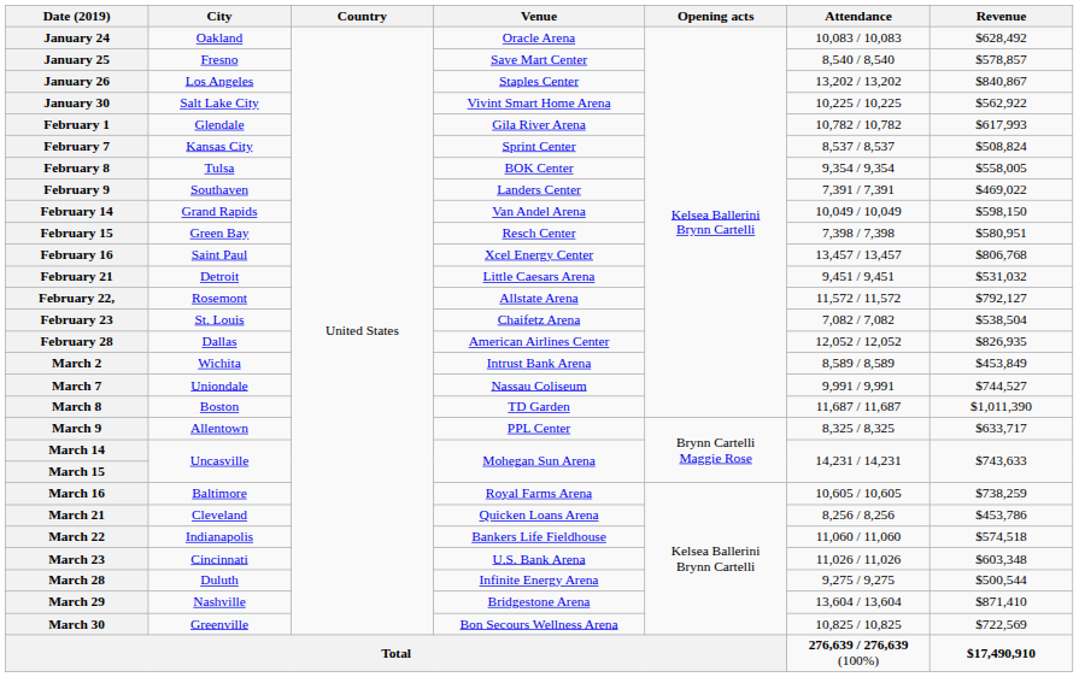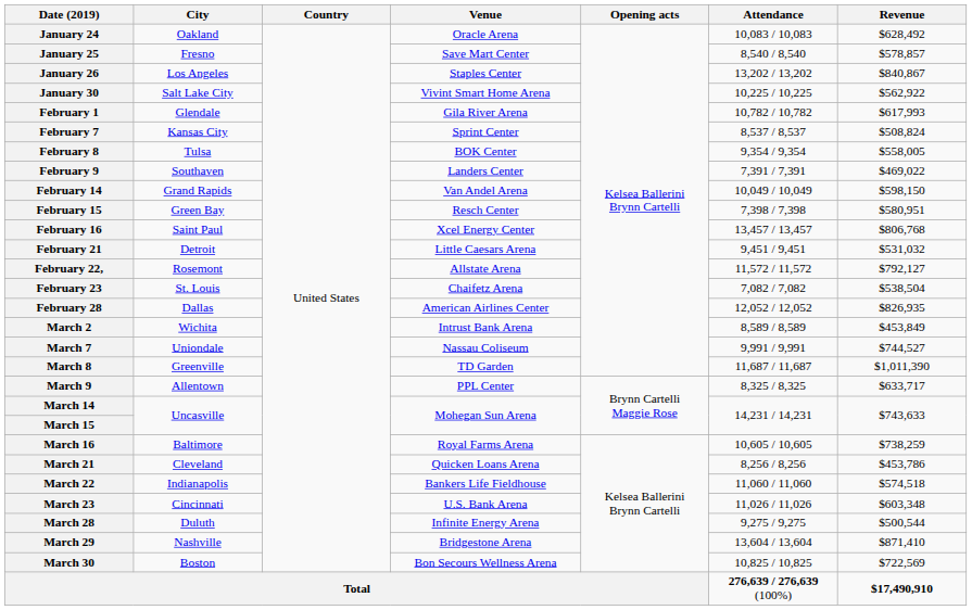March 8 | City: Boston -> Greenville
March 30 | City: Greenville -> Boston
